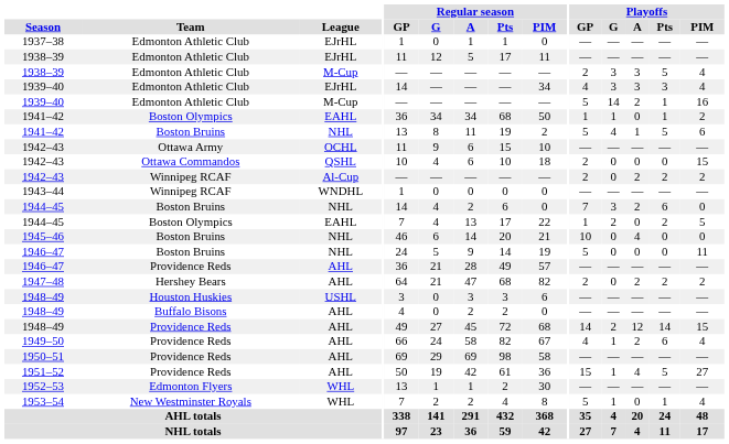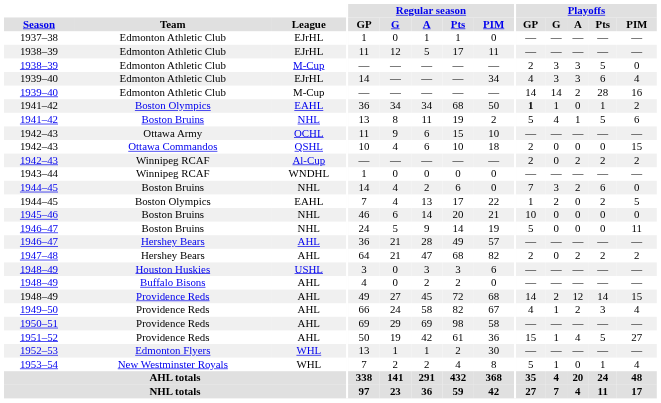1938–39 / M-Cup | Playoffs / PIM: 4 -> 0
1939–40 / EJrHL | Playoffs / Pts: 3 -> 6
1939–40 / M-Cup | Playoffs / GP: 5 -> 14
1939–40 / M-Cup | Playoffs / Pts: 1 -> 28
1941–42 / EAHL | Playoffs / GP: normal -> bold
1945–46 | Playoffs / A: 4 -> 0
1946–47 / AHL | Team: Providence Reds -> Hershey Bears
1949–50 | Playoffs / Pts: 6 -> 3
